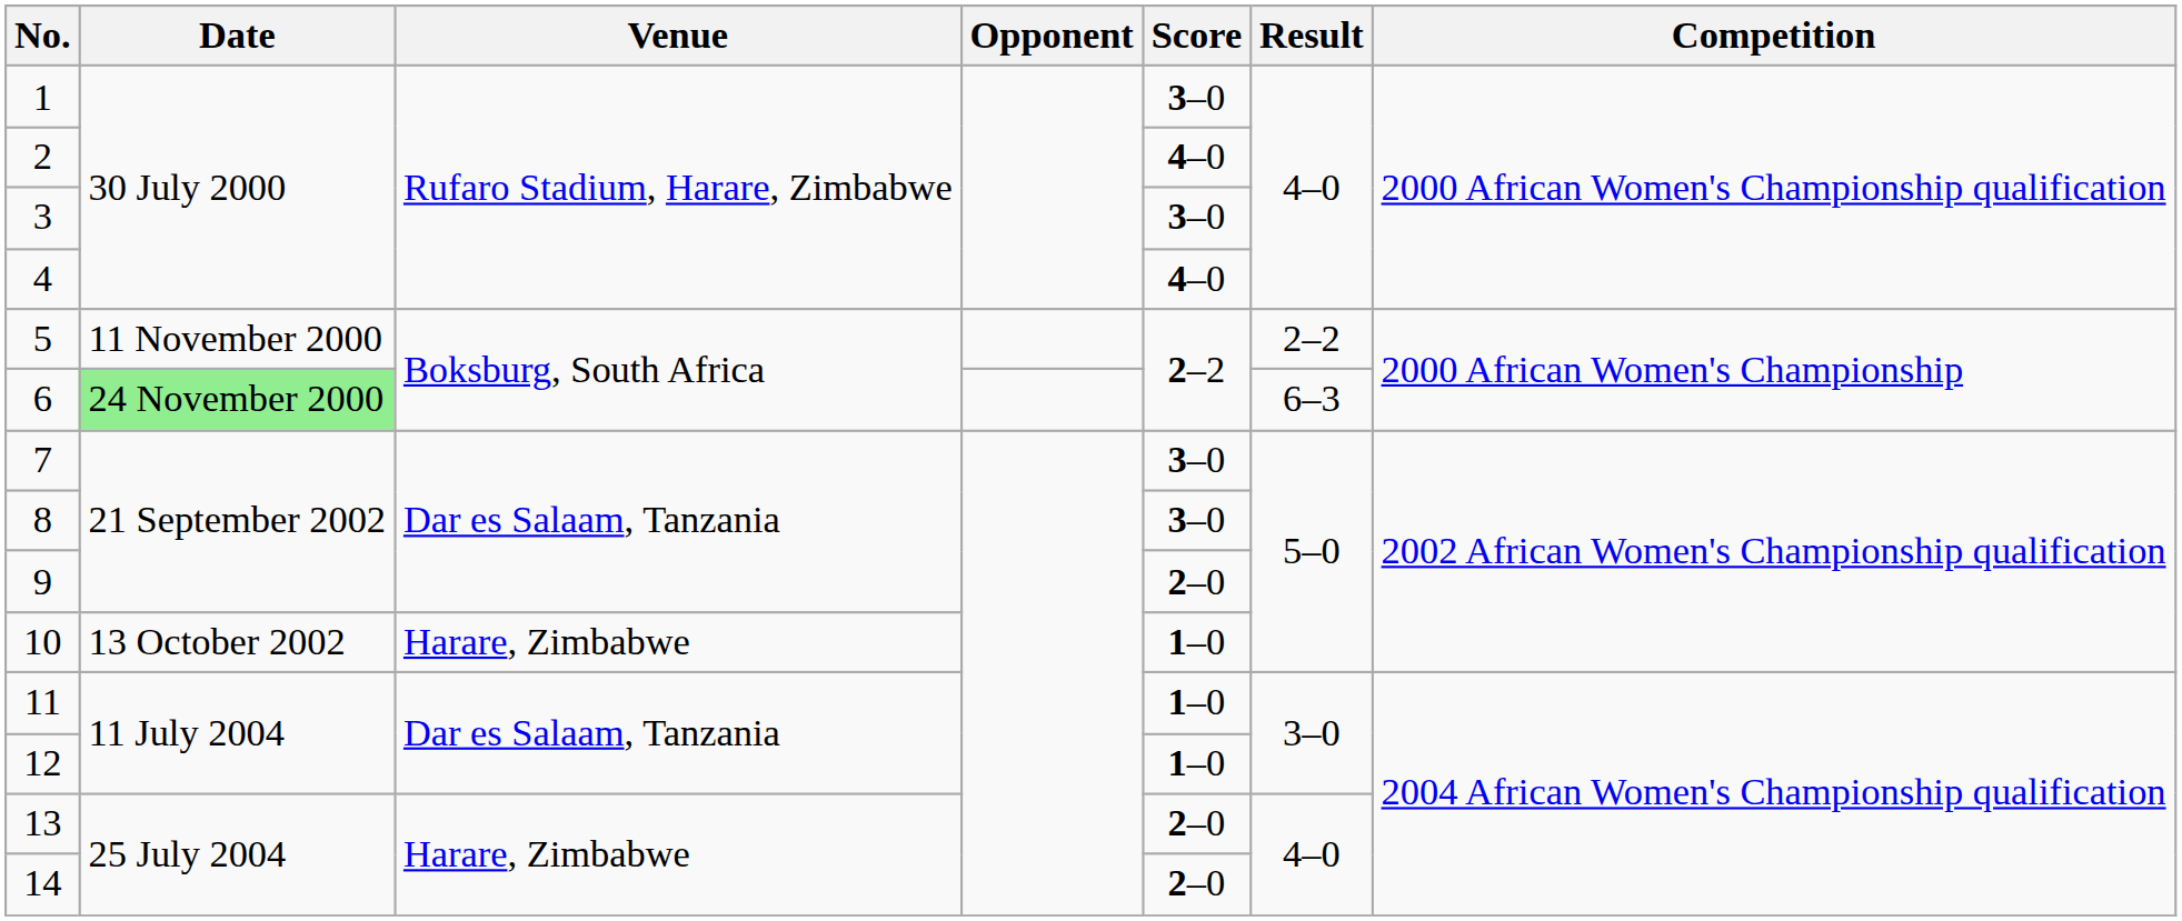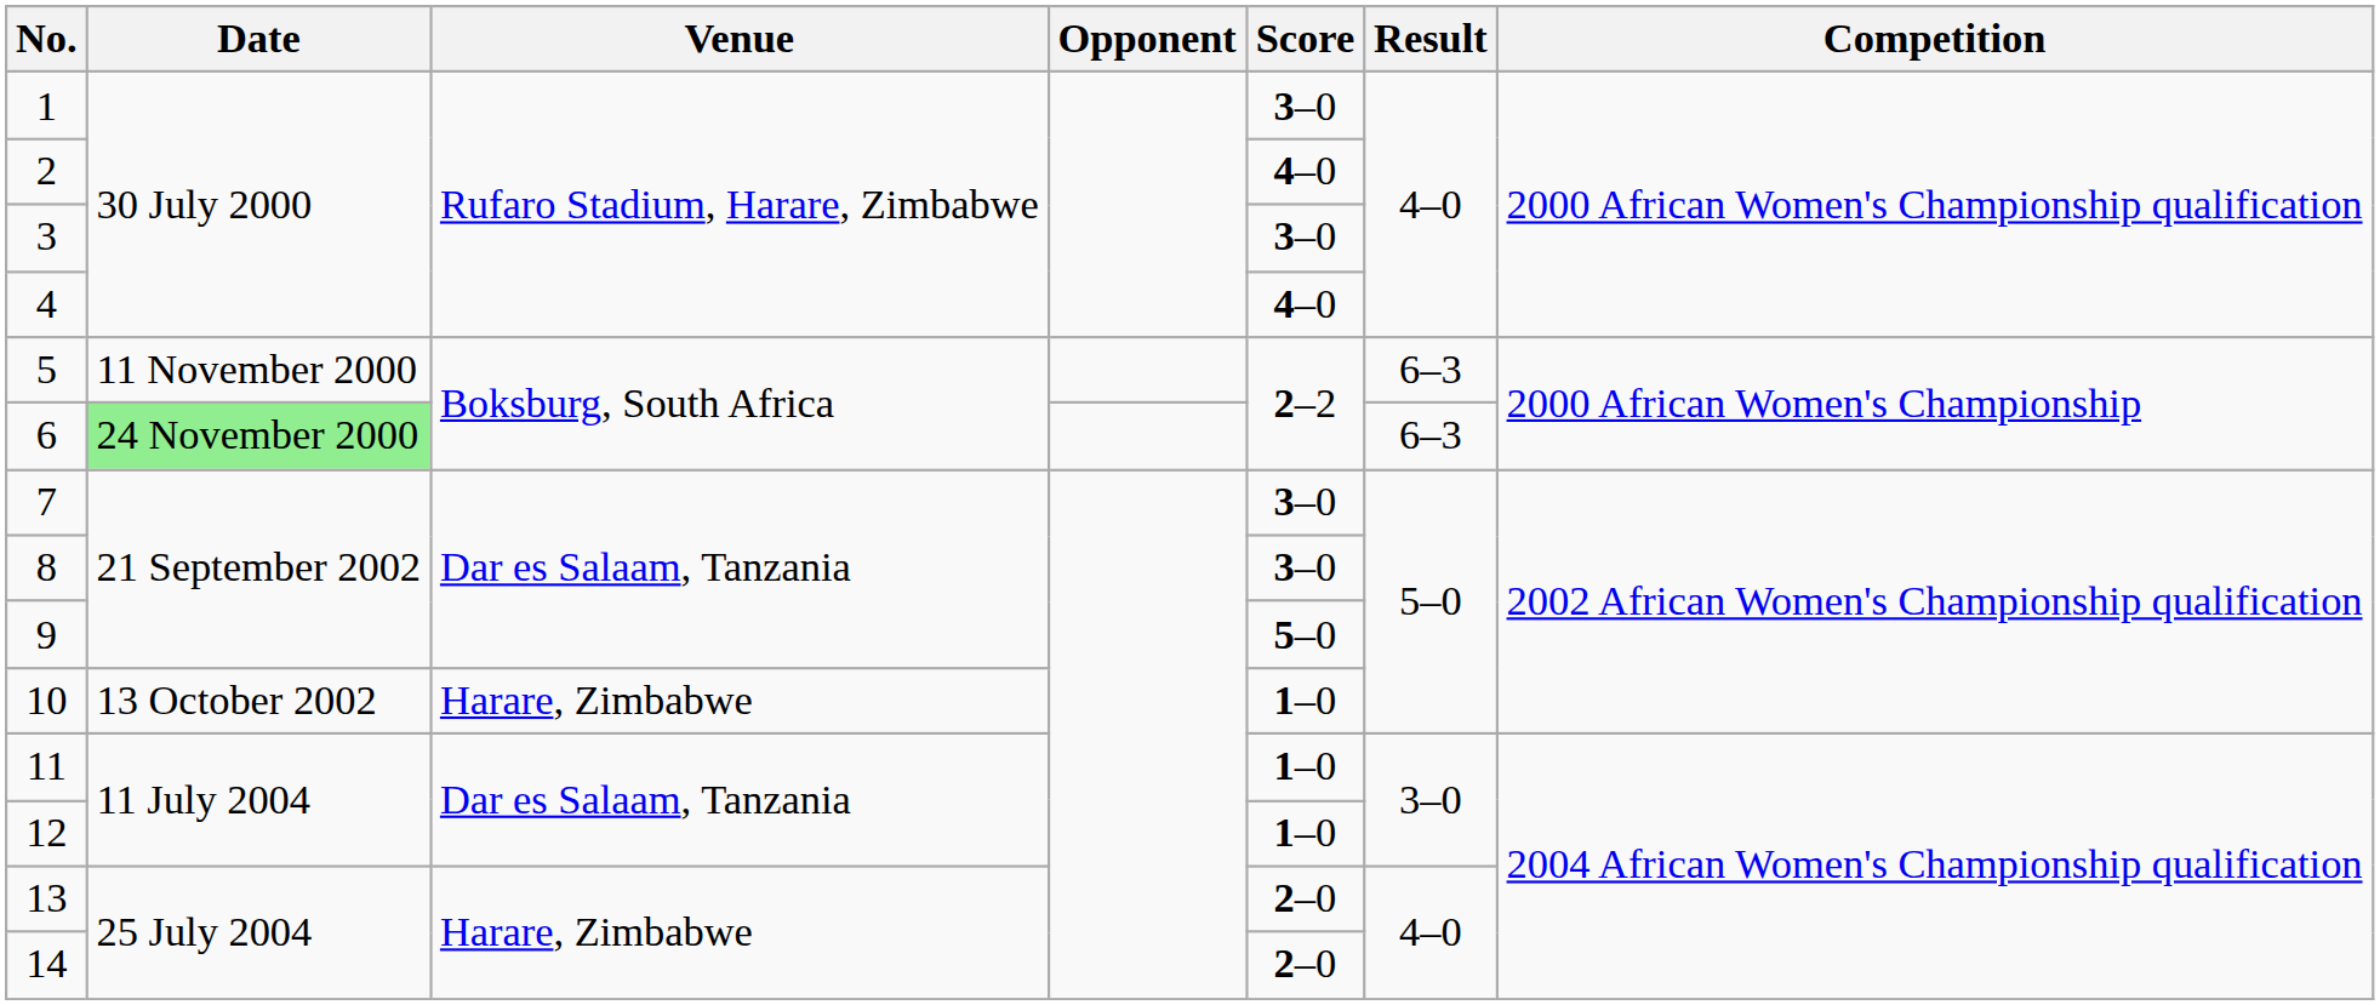5 | Result: 2–2 -> 6–3
9 | Score: 2–0 -> 5–0
